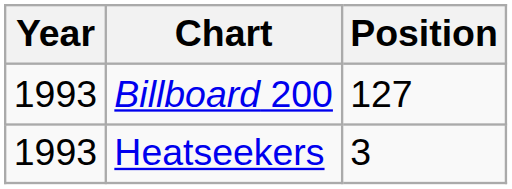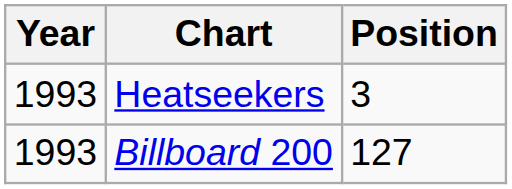rows swapped: Heatseekers <-> Billboard 200
